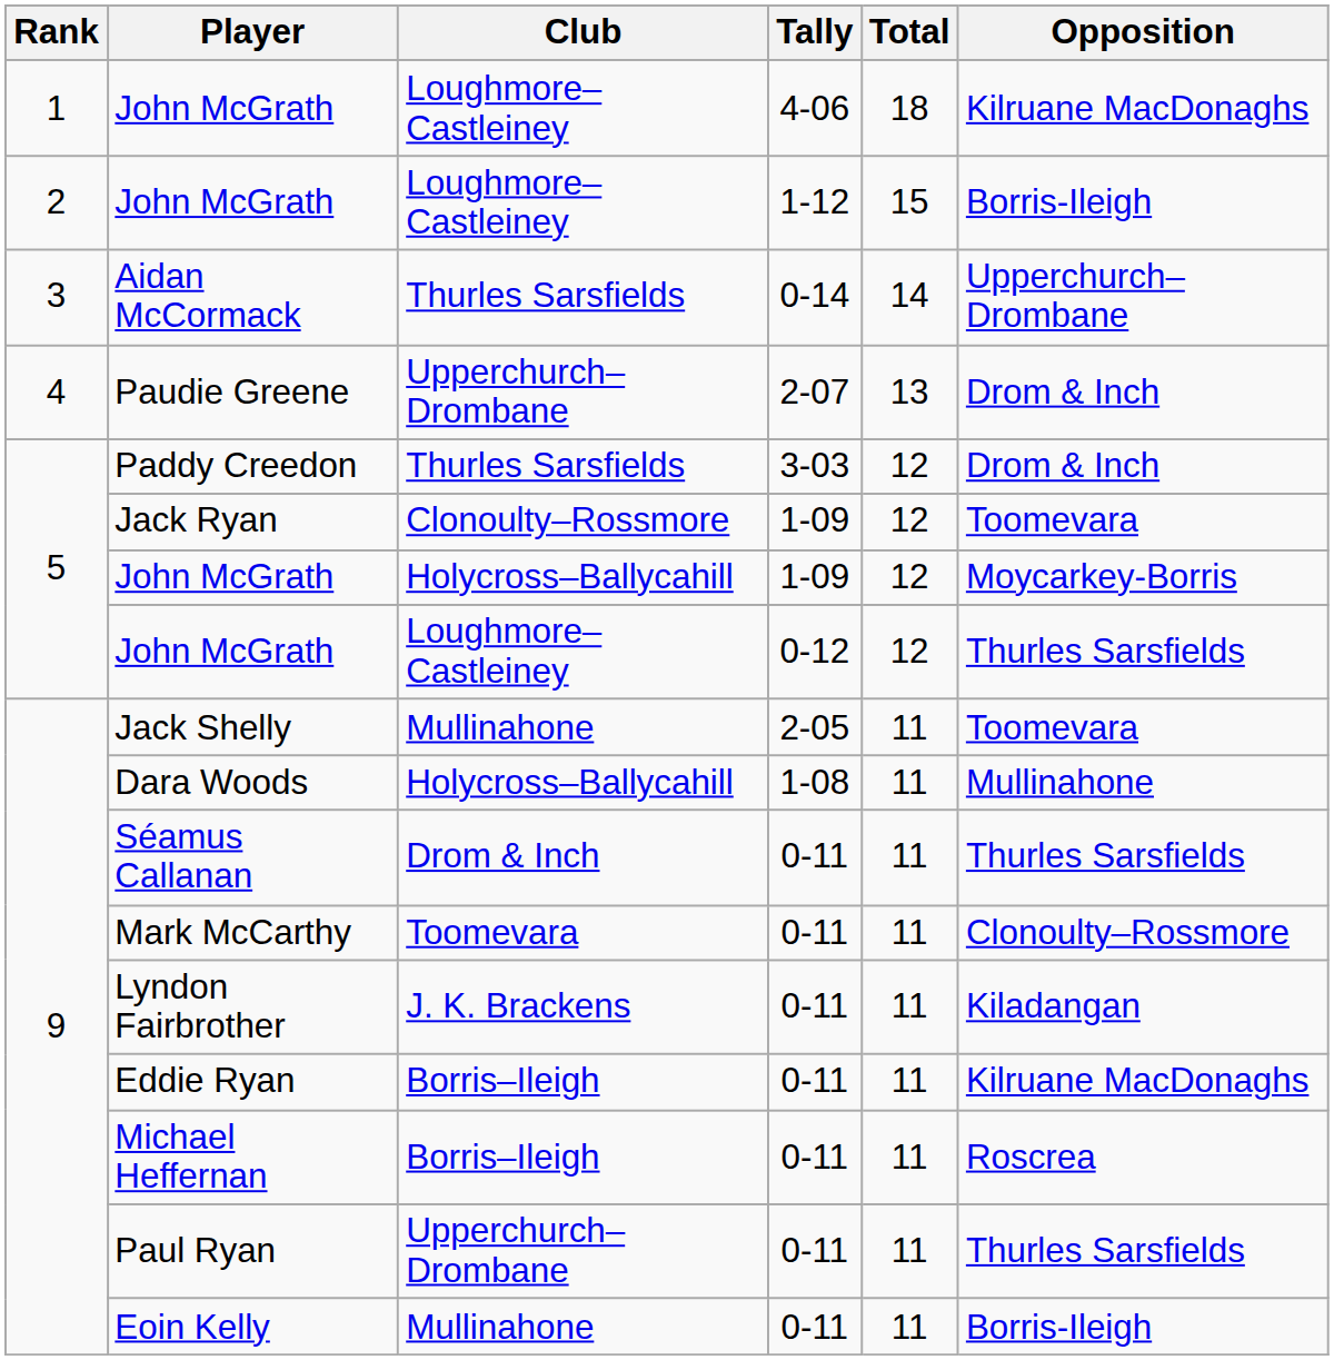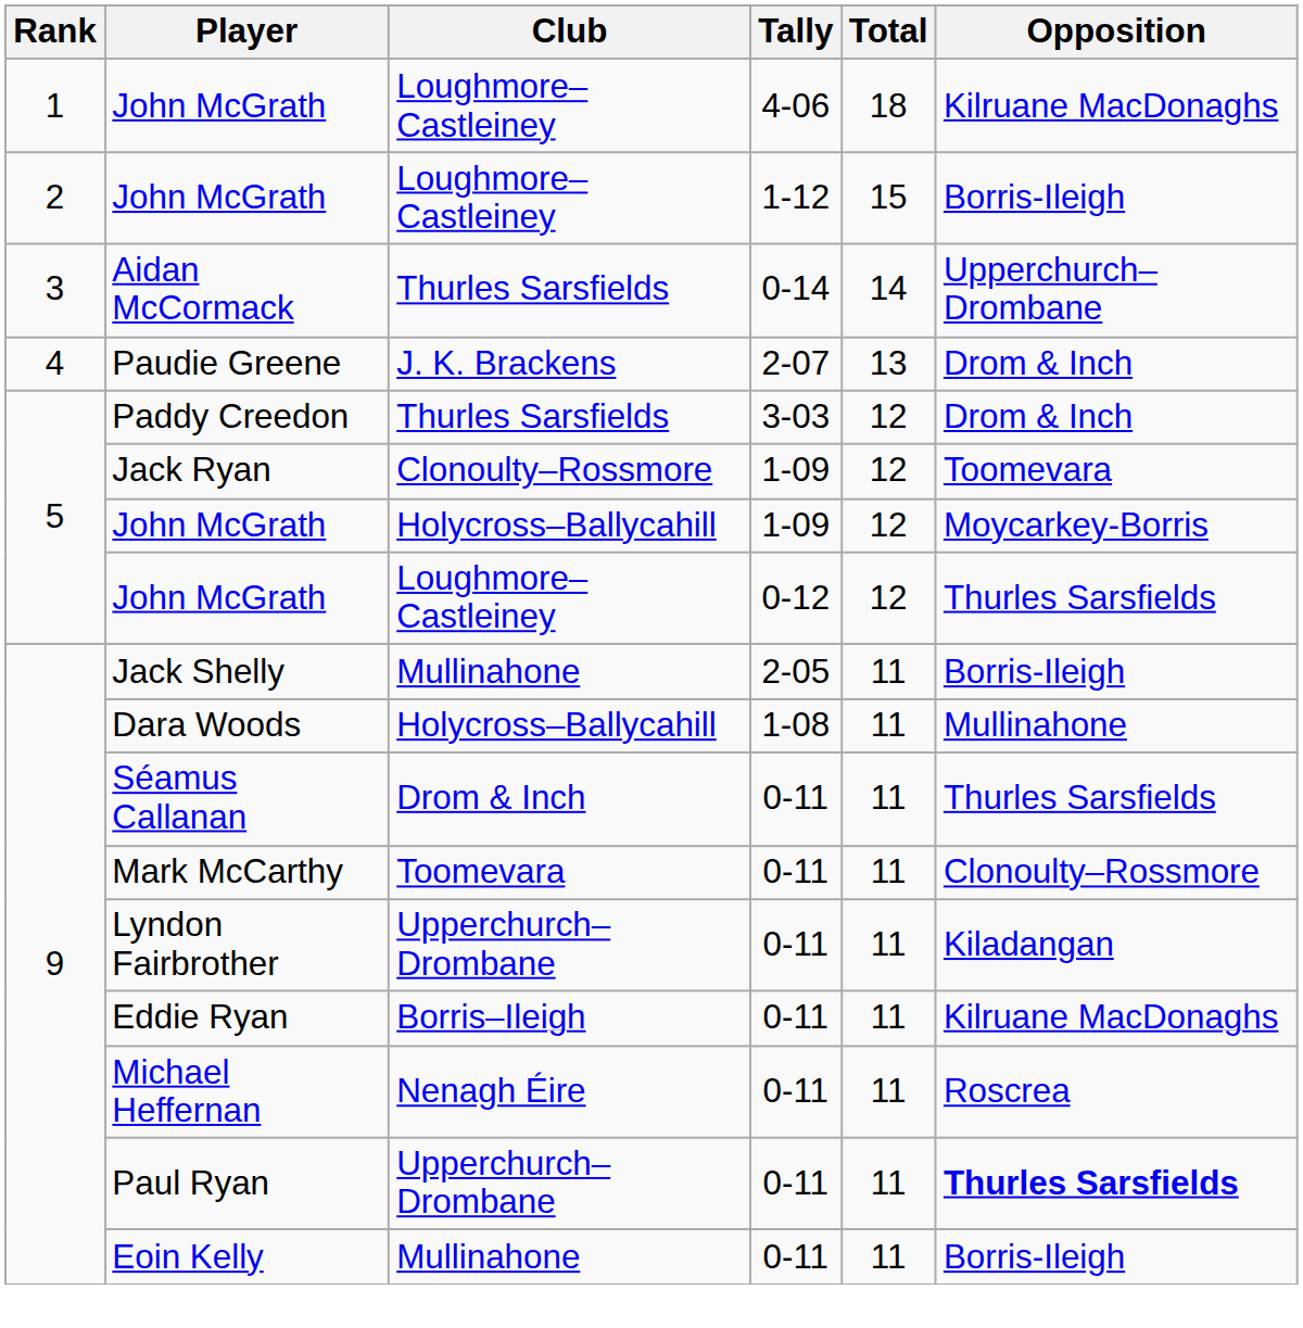Paudie Greene | Club: Upperchurch–Drombane -> J. K. Brackens
Jack Shelly | Opposition: Toomevara -> Borris-Ileigh
Lyndon Fairbrother | Club: J. K. Brackens -> Upperchurch–Drombane
Michael Heffernan | Club: Borris–Ileigh -> Nenagh Éire
Paul Ryan | Opposition: normal -> bold
